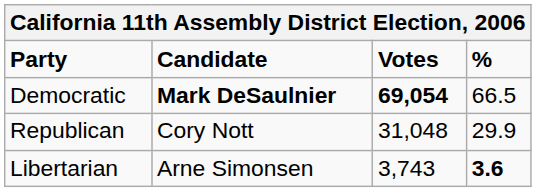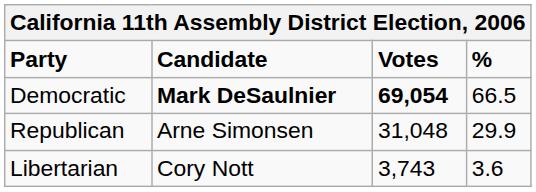Republican | Candidate: Cory Nott -> Arne Simonsen
Libertarian | Candidate: Arne Simonsen -> Cory Nott
Libertarian | %: bold -> normal
